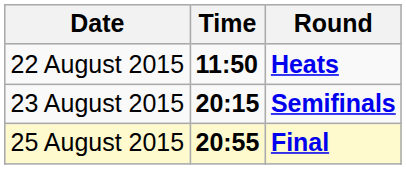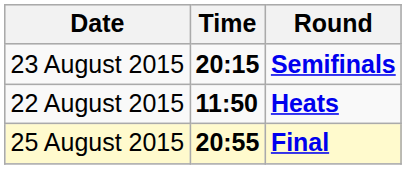rows swapped: 22 August 2015 <-> 23 August 2015
